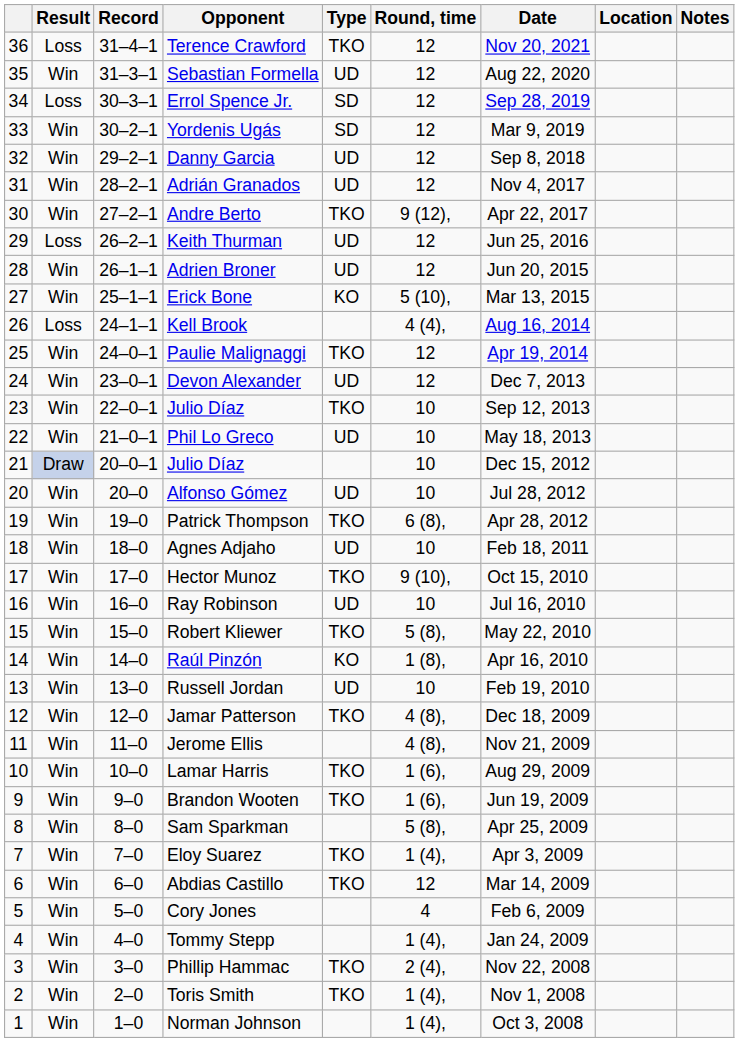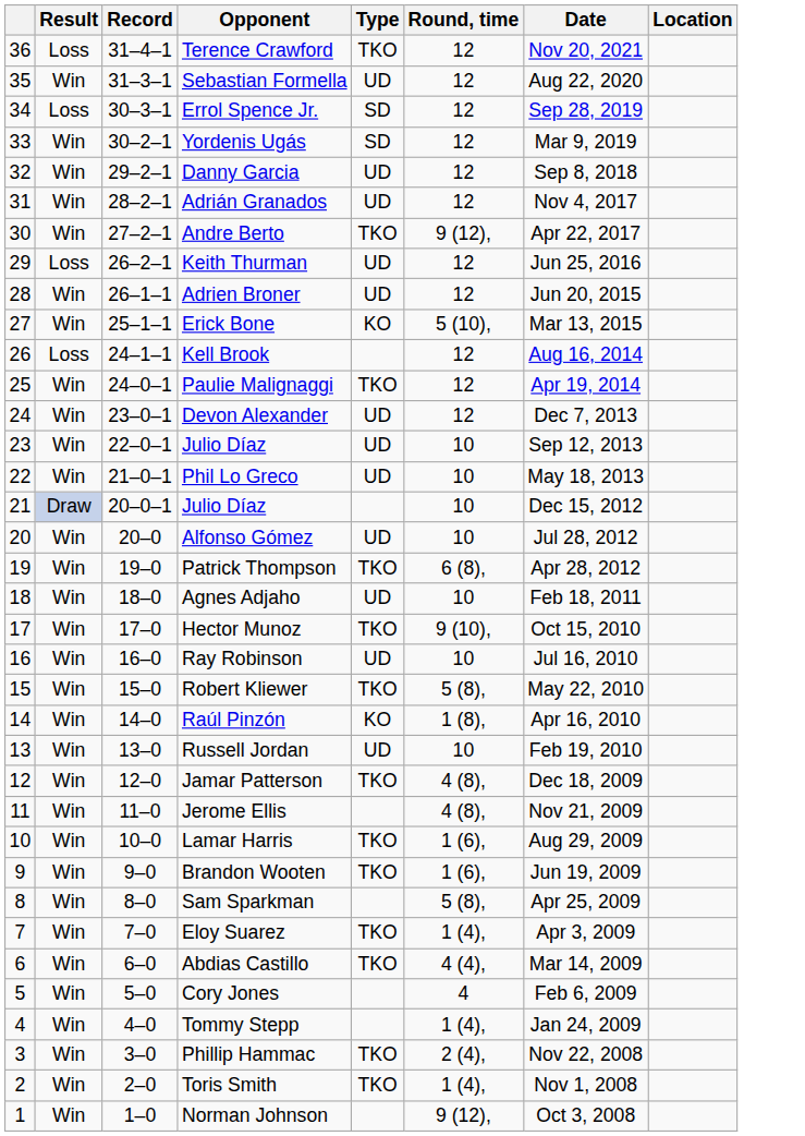- column: Notes
Kell Brook | Round, time: 4 (4), -> 12
23 / Julio Díaz | Type: TKO -> UD
Abdias Castillo | Round, time: 12 -> 4 (4),
Norman Johnson | Round, time: 1 (4), -> 9 (12),
